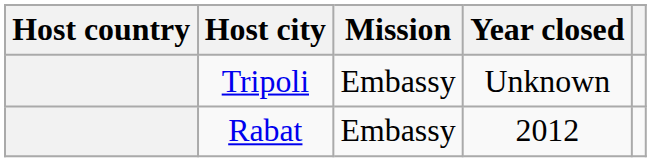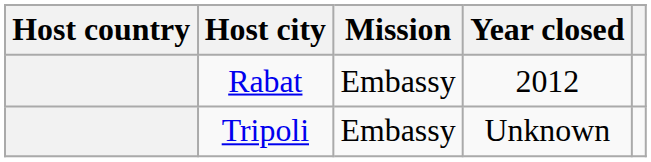rows swapped: Tripoli <-> Rabat
